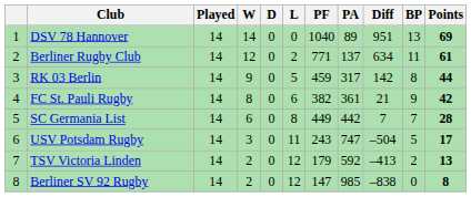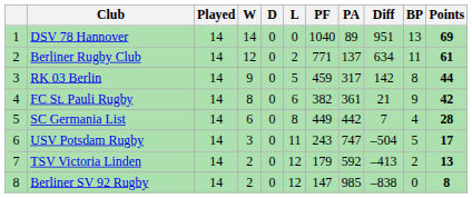SC Germania List | BP: 7 -> 4
